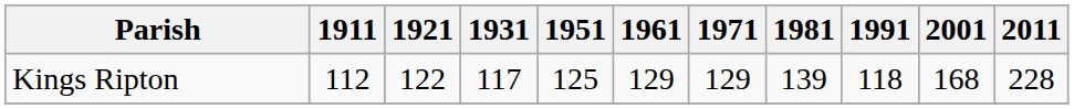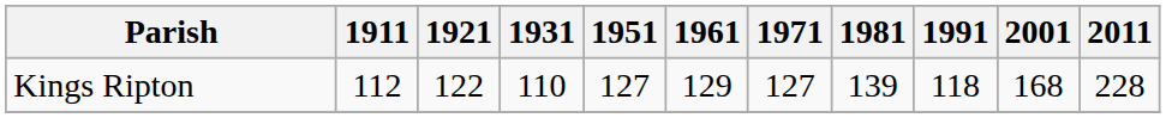Kings Ripton | 1931: 117 -> 110
Kings Ripton | 1951: 125 -> 127
Kings Ripton | 1971: 129 -> 127
